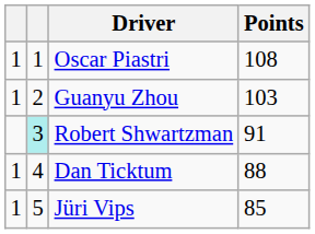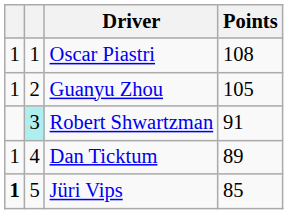Guanyu Zhou | Points: 103 -> 105
Dan Ticktum | Points: 88 -> 89
Jüri Vips | column 1: normal -> bold
